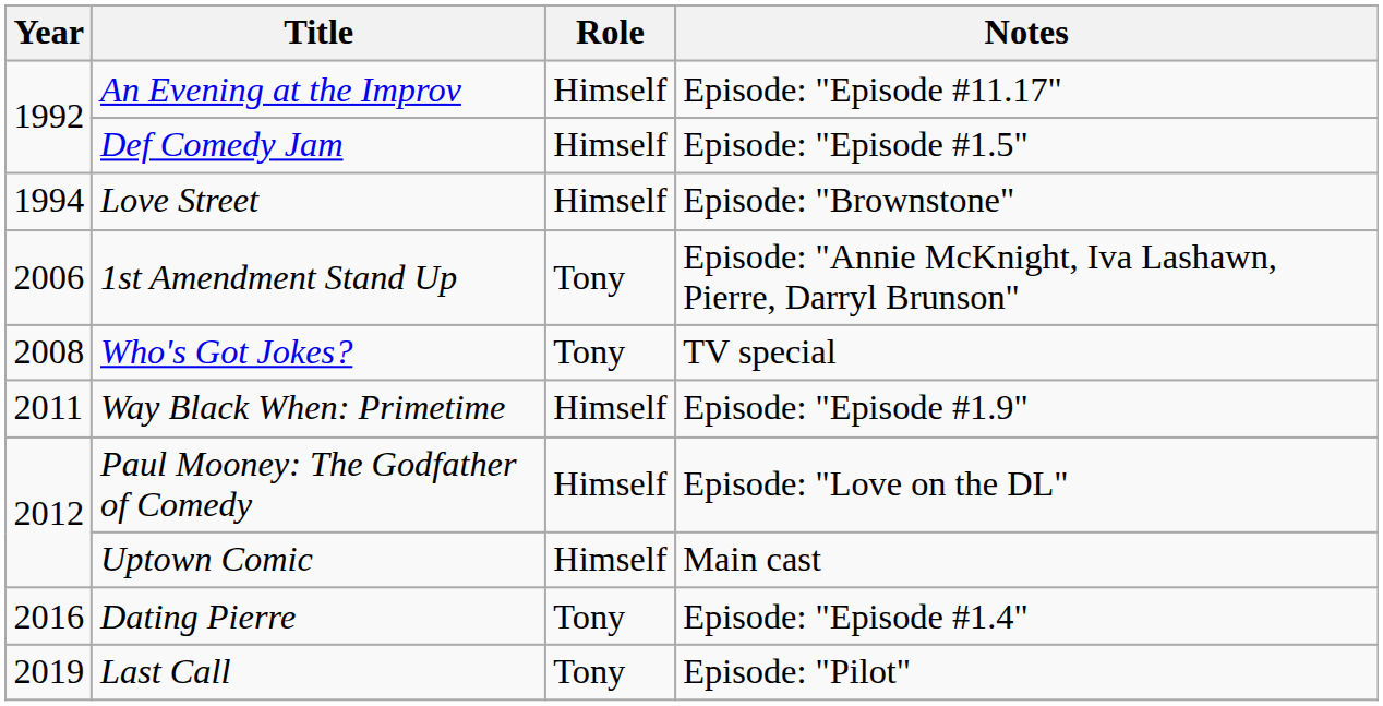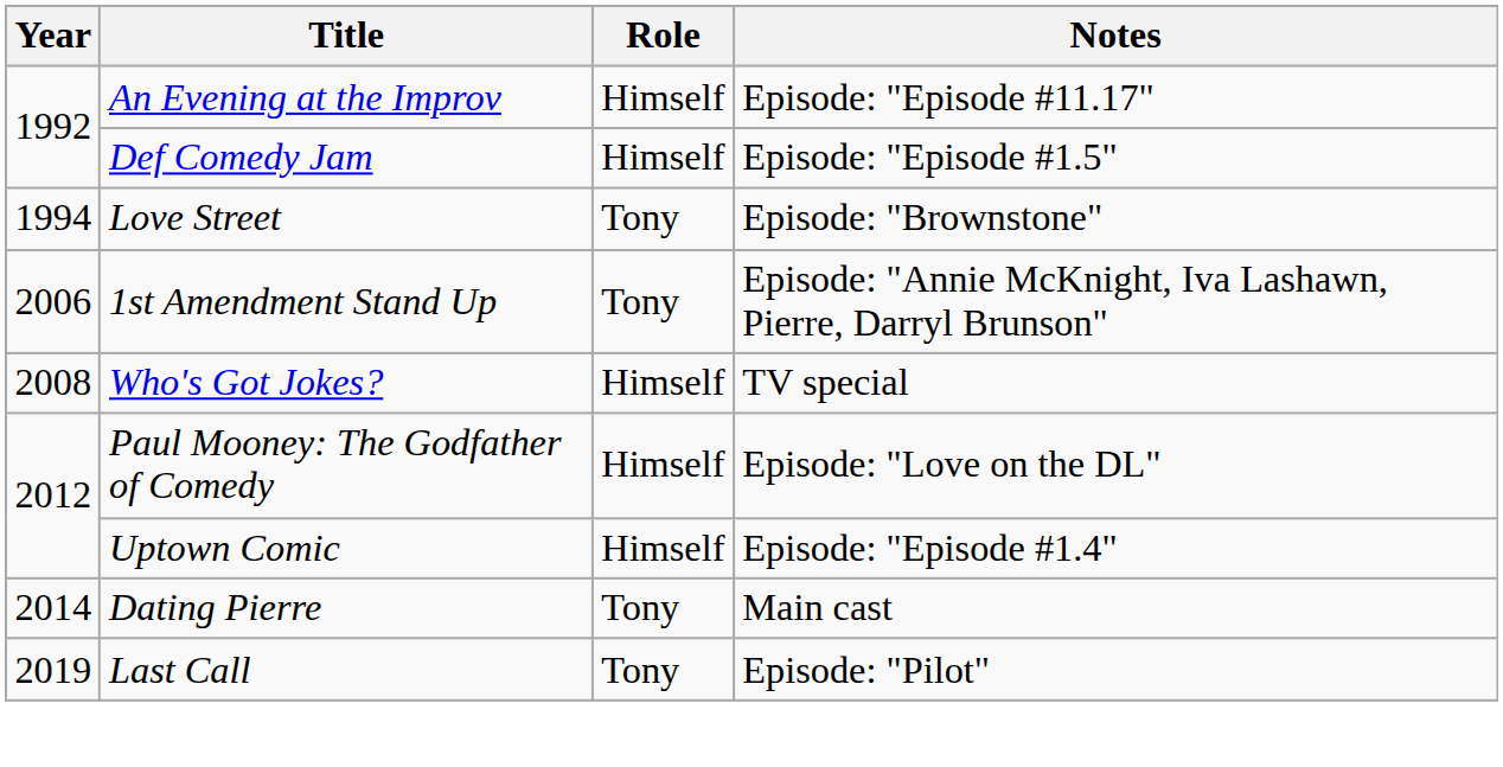Love Street | Role: Himself -> Tony
Who's Got Jokes? | Role: Tony -> Himself
- row: 2011 | Way Black When: Primetime | Himself | Episode: "Episode #1.9"
Uptown Comic | Notes: Main cast -> Episode: "Episode #1.4"
Dating Pierre | Year: 2016 -> 2014
Dating Pierre | Notes: Episode: "Episode #1.4" -> Main cast
